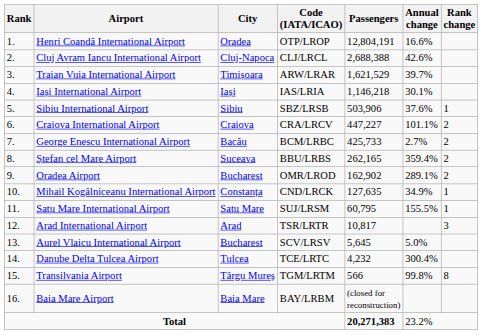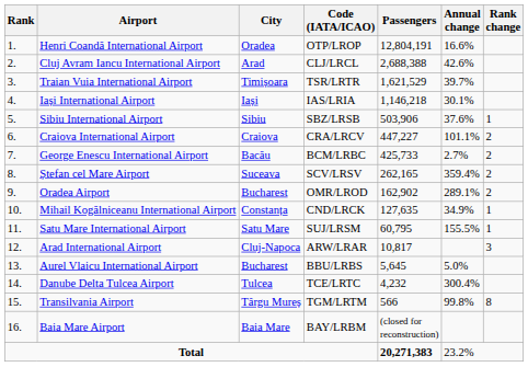Cluj Avram Iancu International Airport | City: Cluj-Napoca -> Arad
Traian Vuia International Airport | Code (IATA/ICAO): ARW/LRAR -> TSR/LRTR
Ștefan cel Mare Airport | Code (IATA/ICAO): BBU/LRBS -> SCV/LRSV
Arad International Airport | City: Arad -> Cluj-Napoca
Arad International Airport | Code (IATA/ICAO): TSR/LRTR -> ARW/LRAR
Aurel Vlaicu International Airport | Code (IATA/ICAO): SCV/LRSV -> BBU/LRBS
